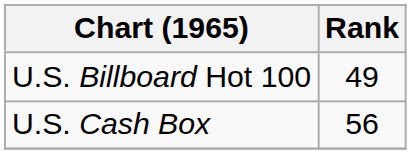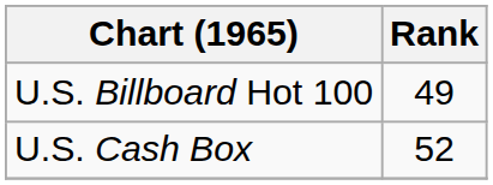U.S. Cash Box | Rank: 56 -> 52
